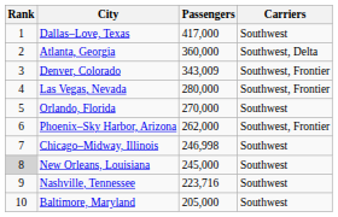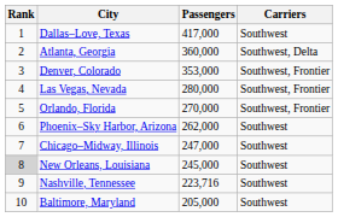Denver, Colorado | Passengers: 343,009 -> 353,000
Orlando, Florida | Carriers: Southwest -> Southwest, Frontier
Phoenix–Sky Harbor, Arizona | Carriers: Southwest, Frontier -> Southwest
Chicago–Midway, Illinois | Passengers: 246,998 -> 247,000
